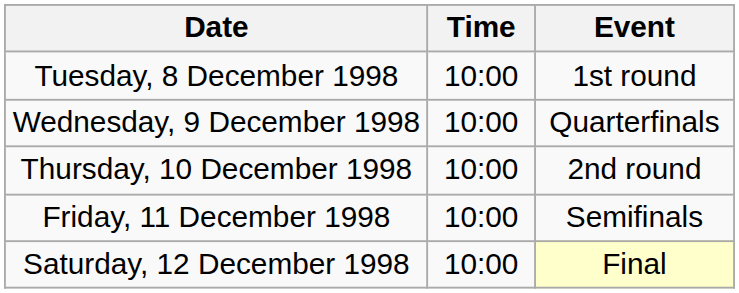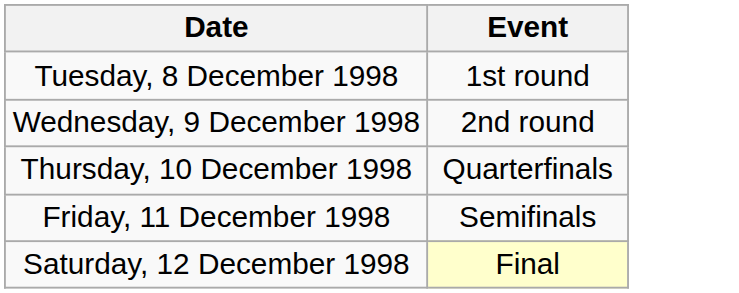- column: Time | 10:00 | 10:00 | 10:00 | 10:00 | 10:00
Wednesday, 9 December 1998 | Event: Quarterfinals -> 2nd round
Thursday, 10 December 1998 | Event: 2nd round -> Quarterfinals
